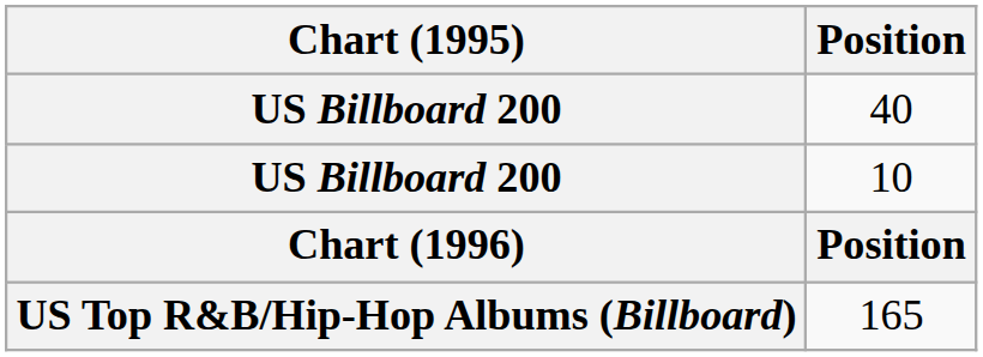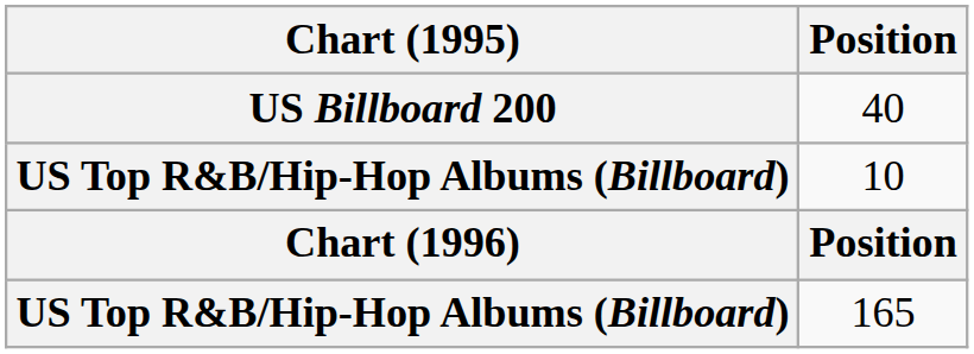10 | Chart (1995): US Billboard 200 -> US Top R&B/Hip-Hop Albums (Billboard)
